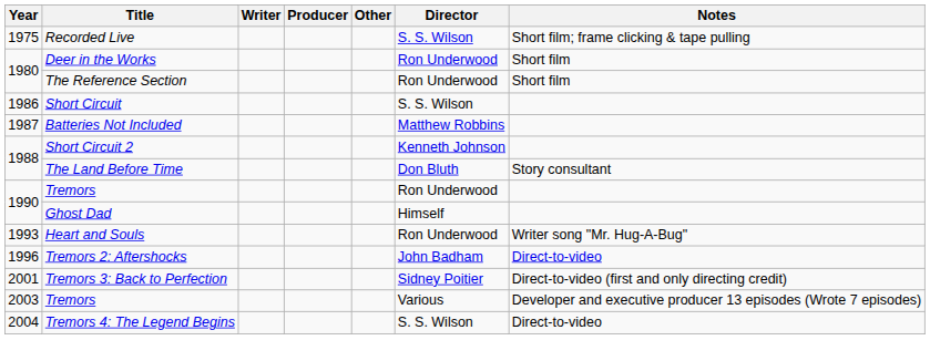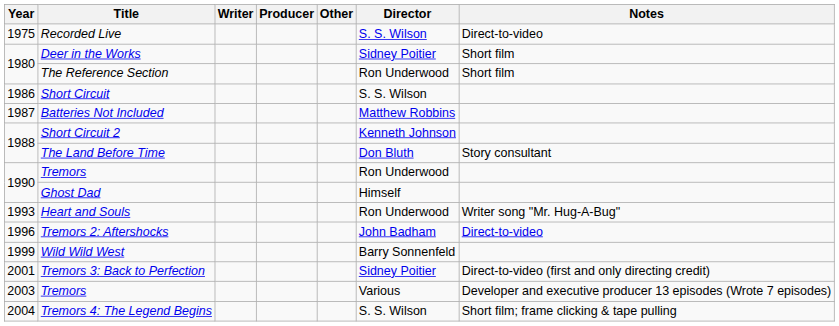Recorded Live | Notes: Short film; frame clicking & tape pulling -> Direct-to-video
Deer in the Works | Director: Ron Underwood -> Sidney Poitier
+ row: 1999 | Wild Wild West | Barry Sonnenfeld
Tremors 4: The Legend Begins | Notes: Direct-to-video -> Short film; frame clicking & tape pulling
